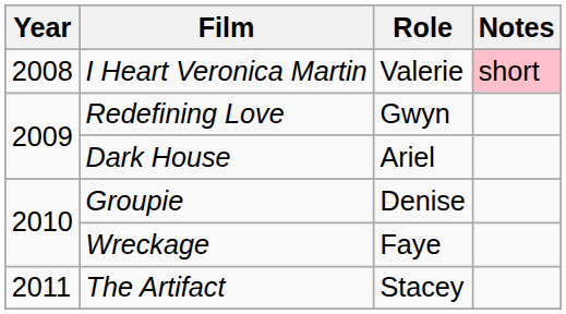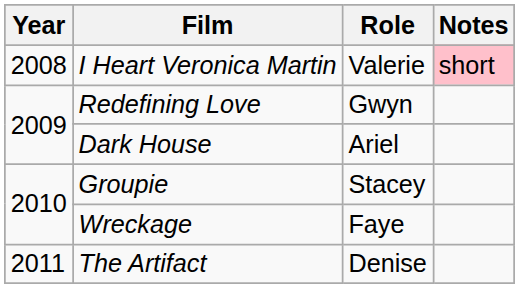Groupie | Role: Denise -> Stacey
The Artifact | Role: Stacey -> Denise
